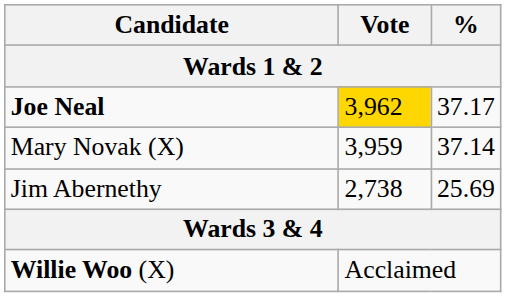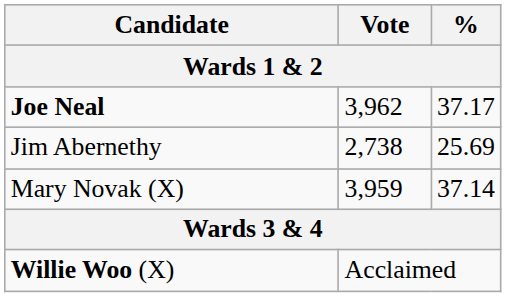Joe Neal | Vote: gold background -> no background
rows swapped: Mary Novak (X) <-> Jim Abernethy
